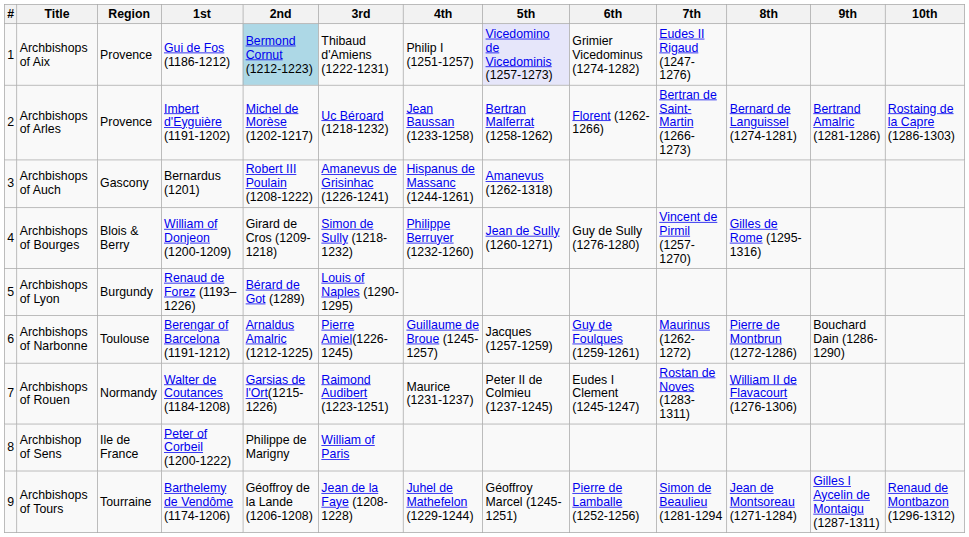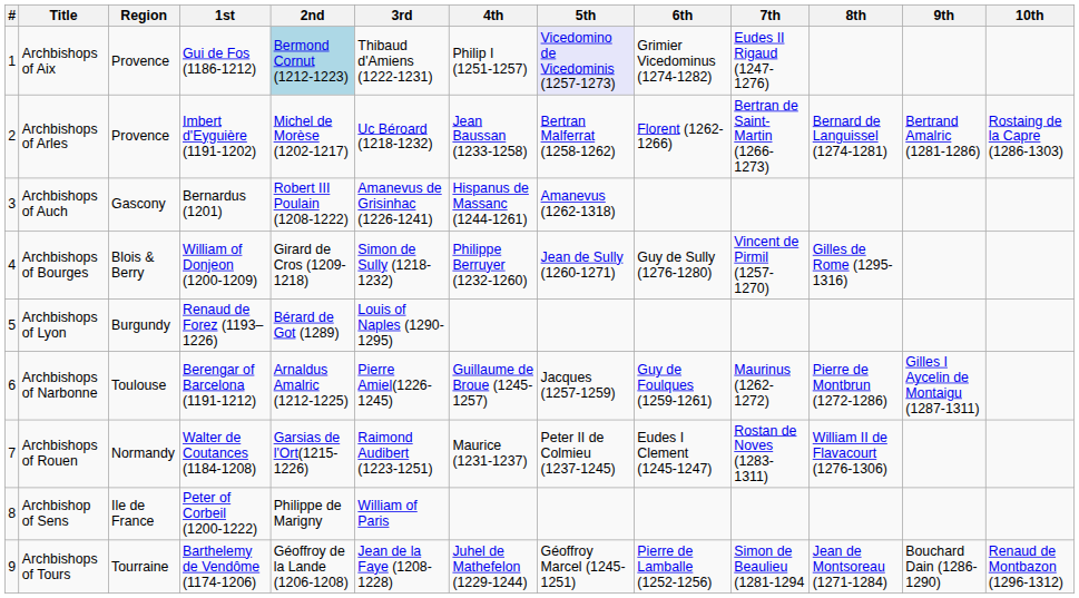Archbishops of Narbonne | 9th: Bouchard Dain (1286-1290) -> Gilles I Aycelin de Montaigu (1287-1311)
Archbishops of Tours | 9th: Gilles I Aycelin de Montaigu (1287-1311) -> Bouchard Dain (1286-1290)
